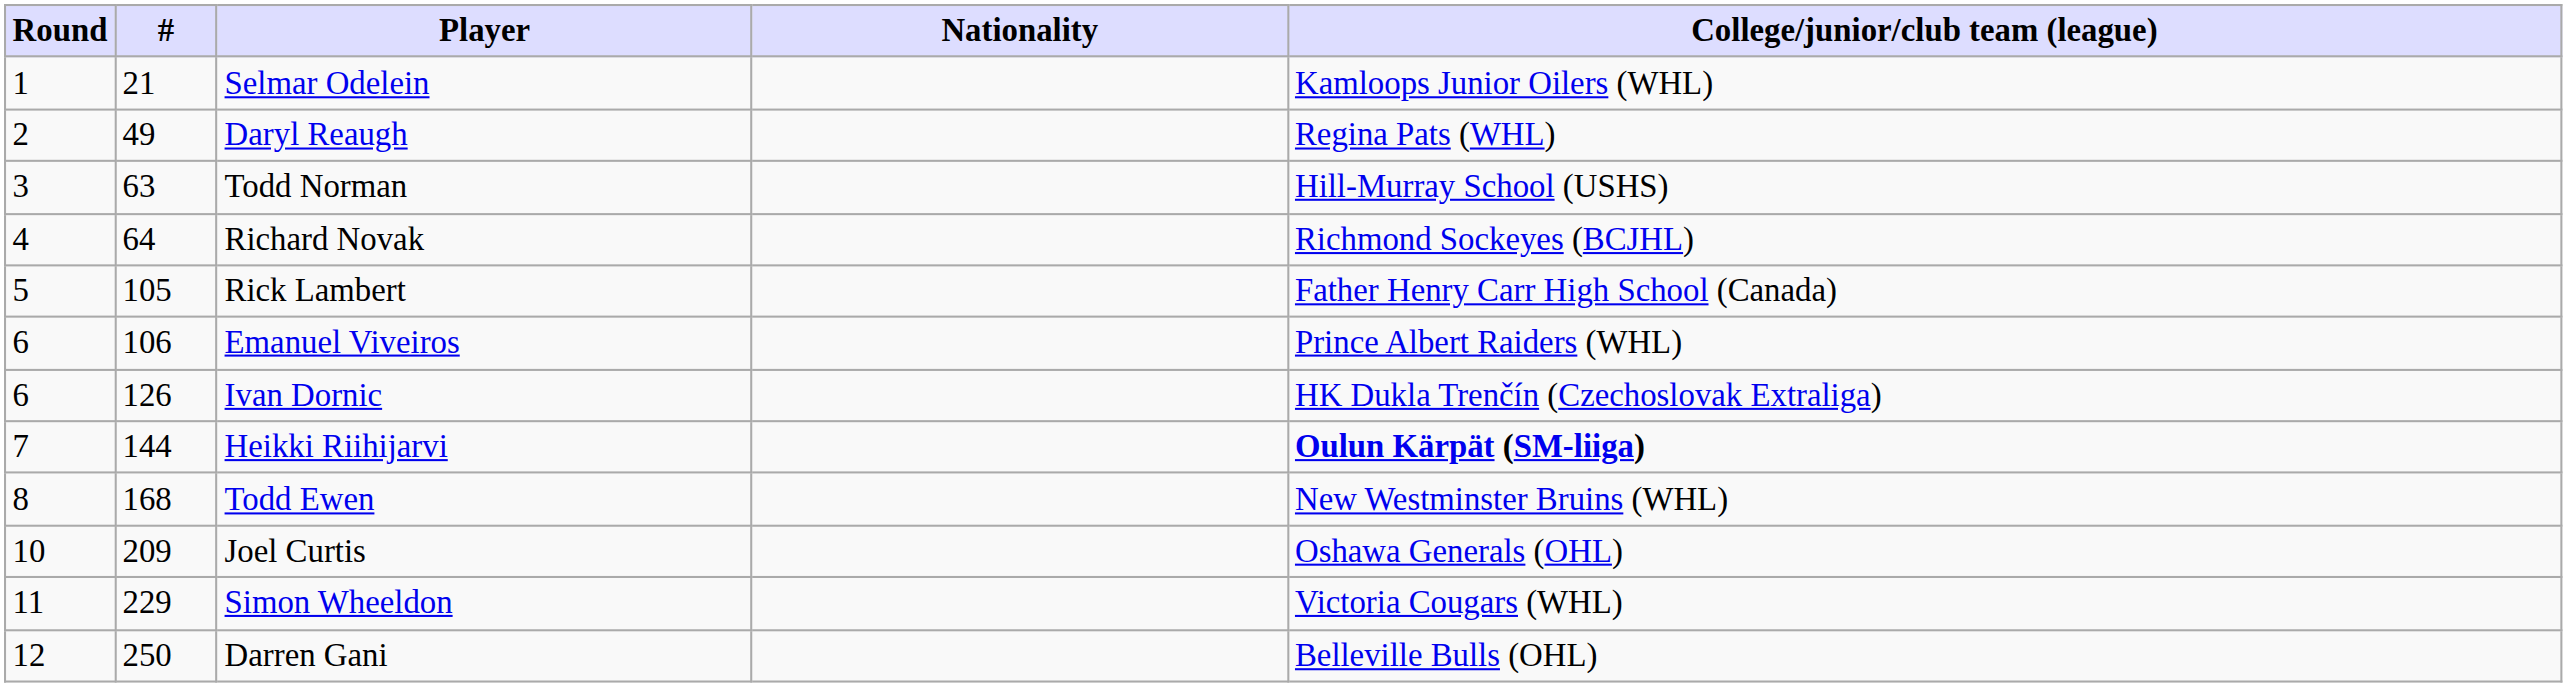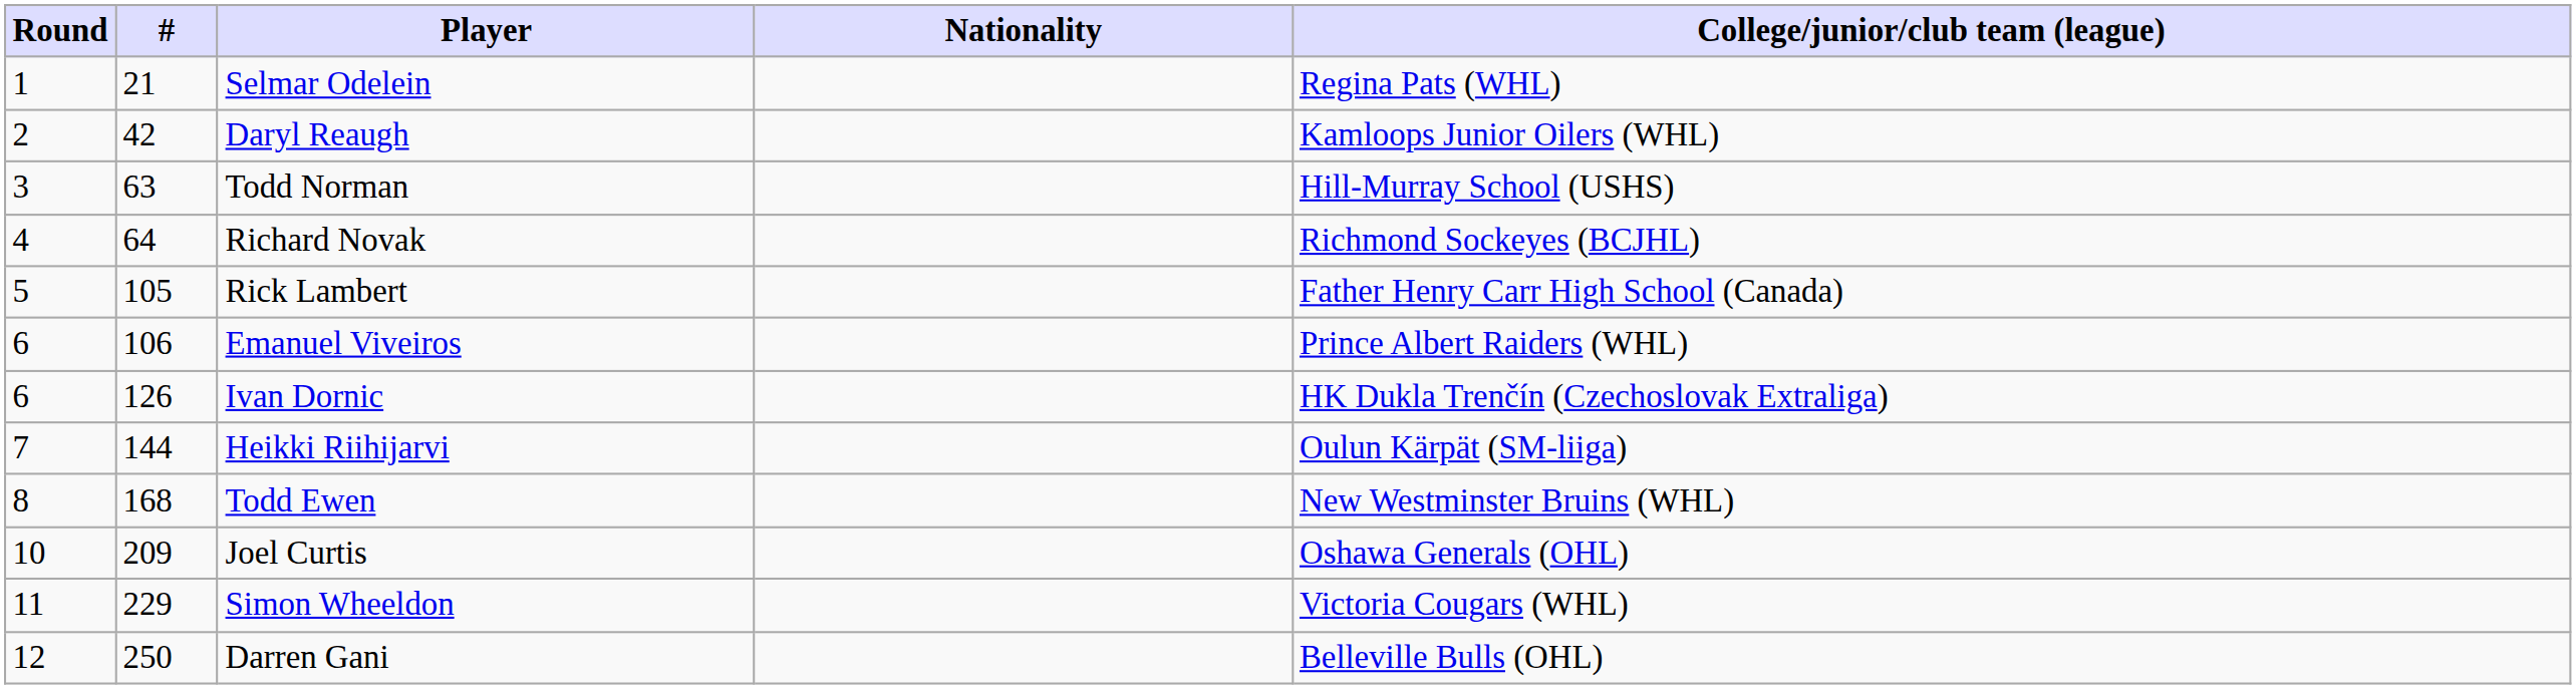Selmar Odelein | College/junior/club team (league): Kamloops Junior Oilers (WHL) -> Regina Pats (WHL)
Daryl Reaugh | #: 49 -> 42
Daryl Reaugh | College/junior/club team (league): Regina Pats (WHL) -> Kamloops Junior Oilers (WHL)
Heikki Riihijarvi | College/junior/club team (league): bold -> normal
